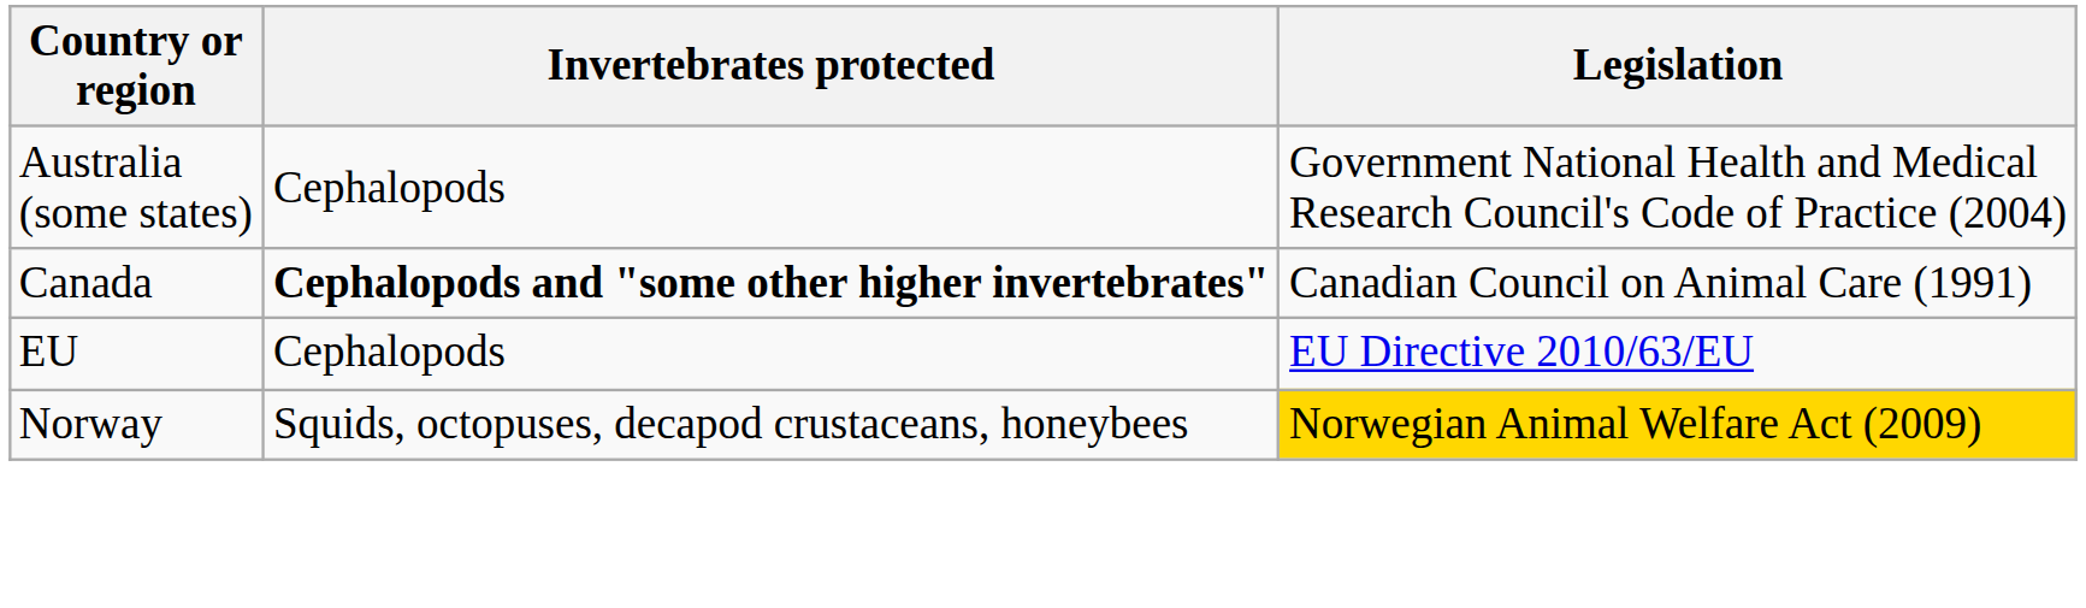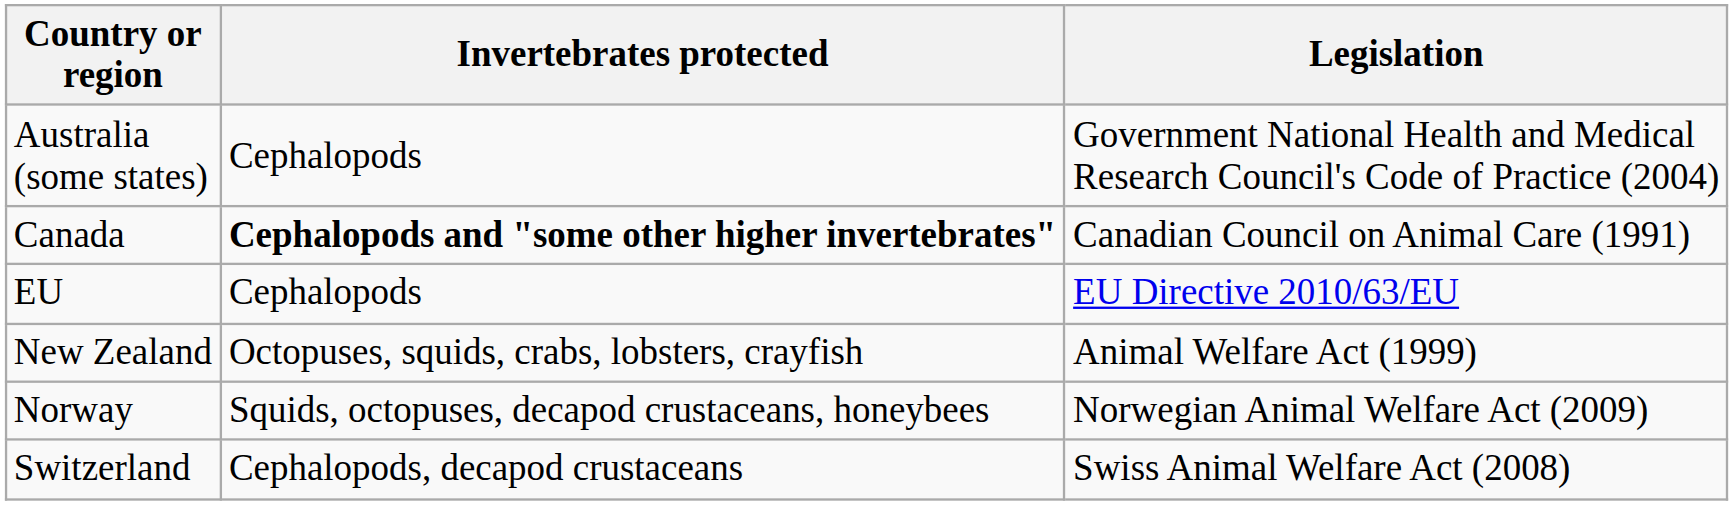+ row: New Zealand | Octopuses, squids, crabs, lobsters, crayfish | Animal Welfare Act (1999)
Norway | Legislation: gold background -> no background
+ row: Switzerland | Cephalopods, decapod crustaceans | Swiss Animal Welfare Act (2008)
